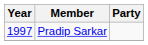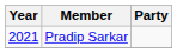Pradip Sarkar | Year: 1997 -> 2021
